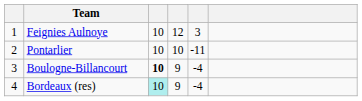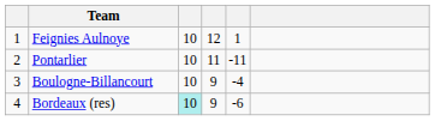Feignies Aulnoye | column 5: 3 -> 1
Pontarlier | column 4: 10 -> 11
Boulogne-Billancourt | column 3: bold -> normal
Bordeaux (res) | column 5: -4 -> -6
